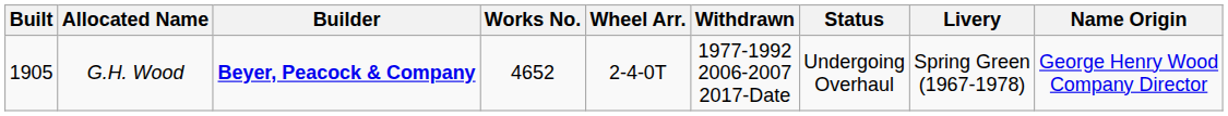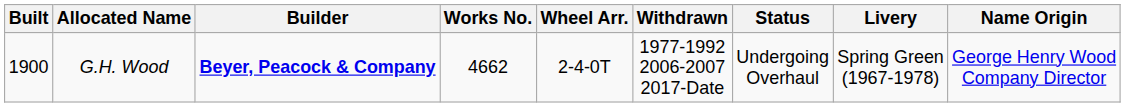G.H. Wood | Built: 1905 -> 1900
G.H. Wood | Works No.: 4652 -> 4662
